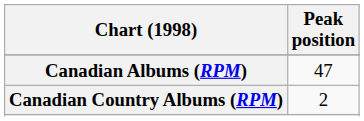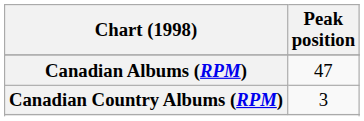Canadian Country Albums (RPM) | Peak position: 2 -> 3
